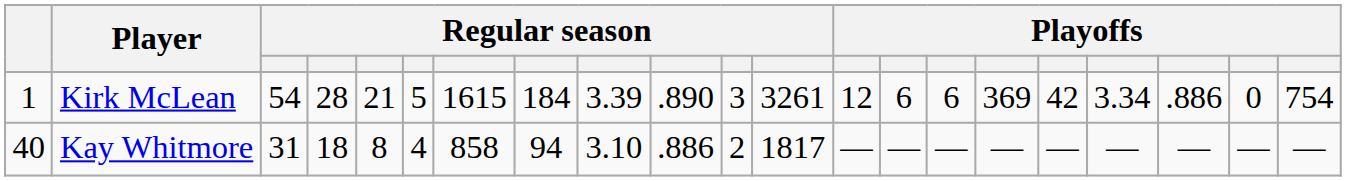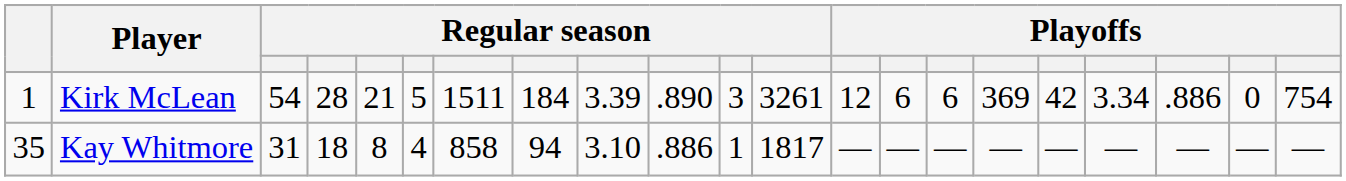Kirk McLean | column 7: 1615 -> 1511
Kay Whitmore | column 1: 40 -> 35
Kay Whitmore | column 11: 2 -> 1
